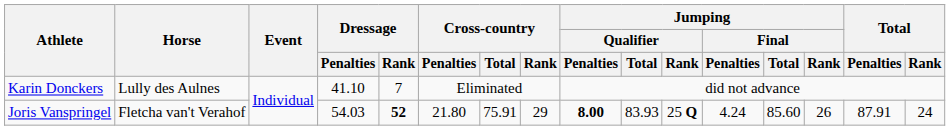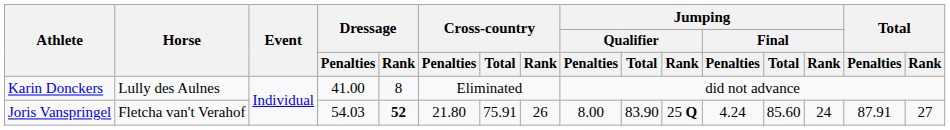Karin Donckers | Dressage / Penalties: 41.10 -> 41.00
Karin Donckers | Dressage / Rank: 7 -> 8
Joris Vanspringel | Cross-country / Rank: 29 -> 26
Joris Vanspringel | Jumping / Qualifier / Penalties: bold -> normal
Joris Vanspringel | Jumping / Qualifier / Total: 83.93 -> 83.90
Joris Vanspringel | Jumping / Final / Rank: 26 -> 24
Joris Vanspringel | Total / Rank: 24 -> 27
